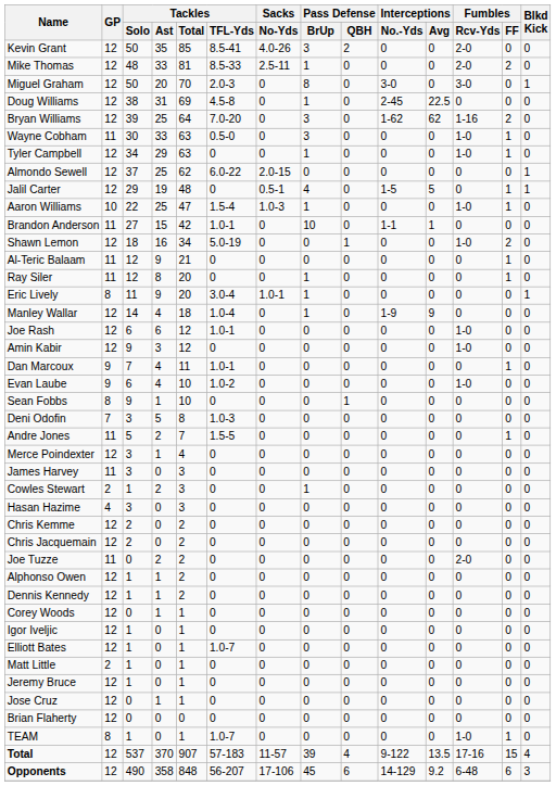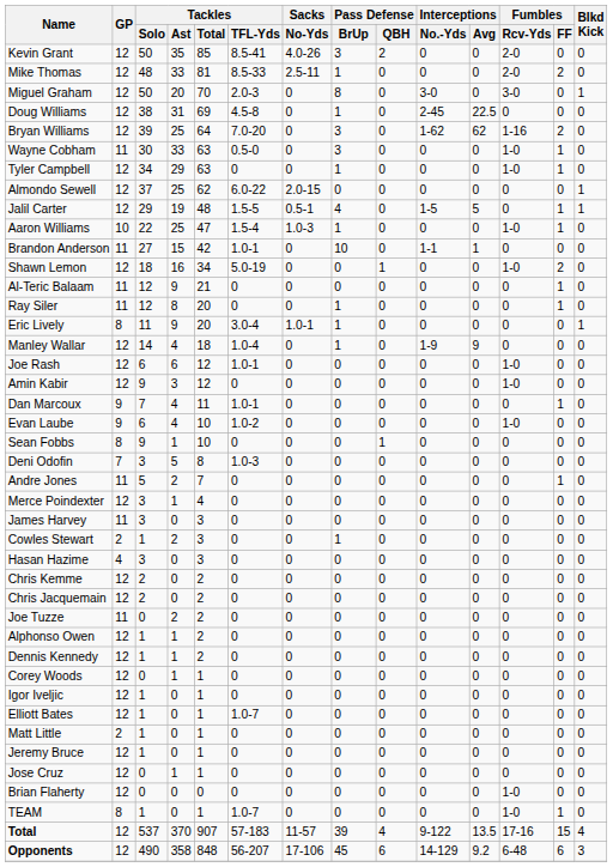Jalil Carter | Tackles / TFL-Yds: 0 -> 1.5-5
Andre Jones | Tackles / TFL-Yds: 1.5-5 -> 0
Joe Tuzze | Fumbles / Rcv-Yds: 2-0 -> 0
Brian Flaherty | Fumbles / Rcv-Yds: 0 -> 1-0
